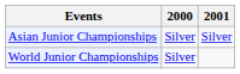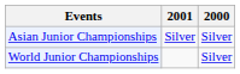columns swapped: 2000 <-> 2001
